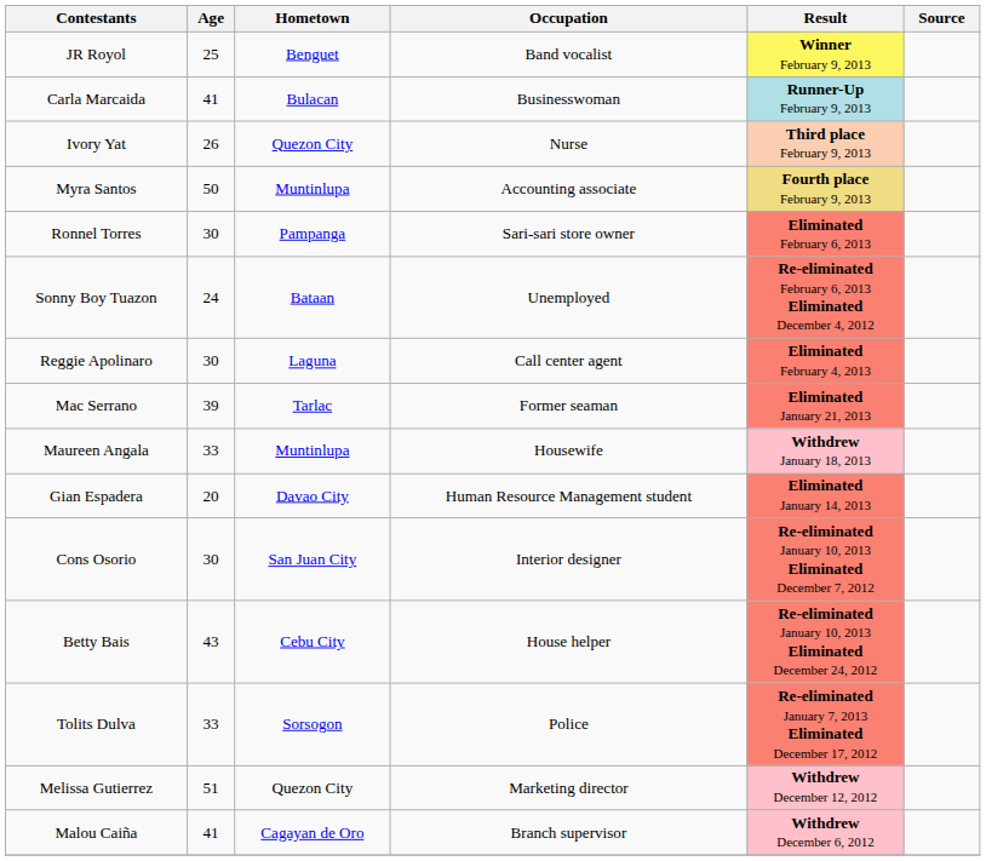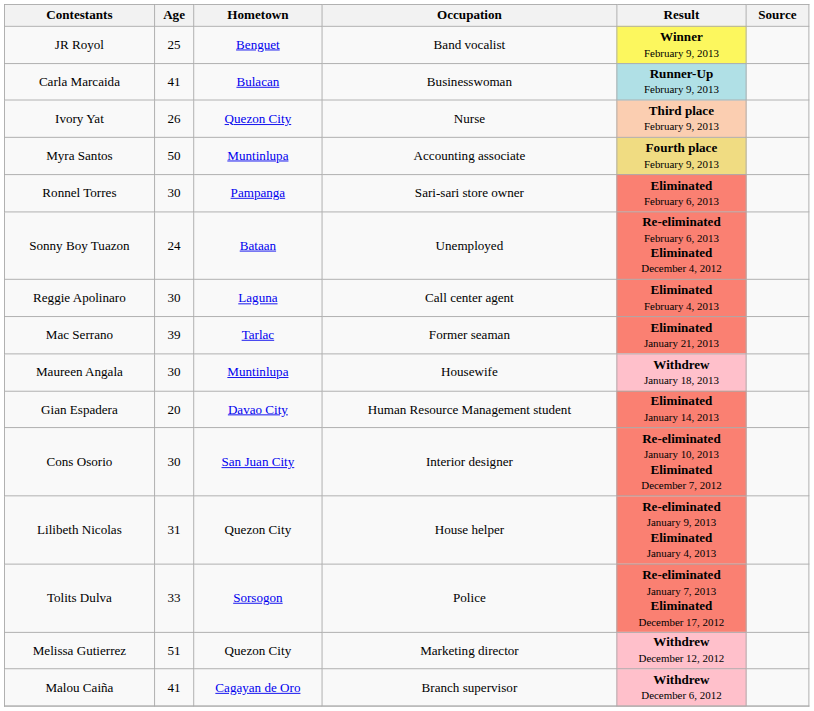Maureen Angala | Age: 33 -> 30
- row: Betty Bais | 43 | Cebu City | House helper | Re-eliminated January 10, 2013 Eliminated December 24, 2012
+ row: Lilibeth Nicolas | 31 | Quezon City | House helper | Re-eliminated January 9, 2013 Eliminated January 4, 2013
